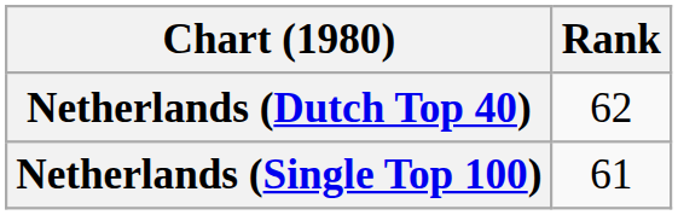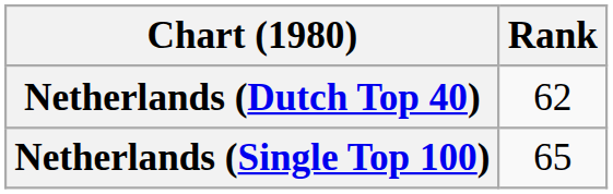Netherlands (Single Top 100) | Rank: 61 -> 65
